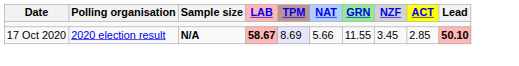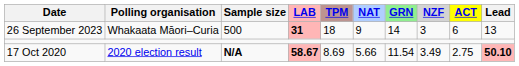+ row: 26 September 2023 | Whakaata Māori–Curia | 500 | 31 | 18 | 9 | 14 | 3 | 6 | 13
17 Oct 2020 | TPM: lavender background -> no background
17 Oct 2020 | GRN: 11.55 -> 11.54
17 Oct 2020 | NZF: 3.45 -> 3.49
17 Oct 2020 | ACT: 2.85 -> 2.75
